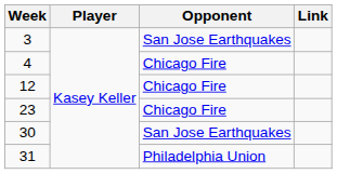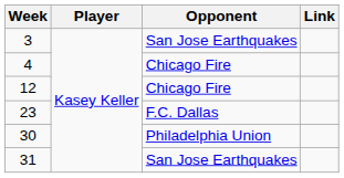23 | Opponent: Chicago Fire -> F.C. Dallas
30 | Opponent: San Jose Earthquakes -> Philadelphia Union
31 | Opponent: Philadelphia Union -> San Jose Earthquakes
